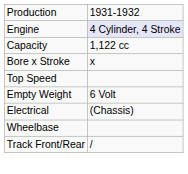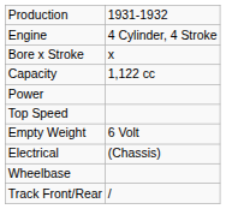Engine | column 2: lavender background -> no background
rows swapped: Bore x Stroke <-> Capacity
+ row: Power
